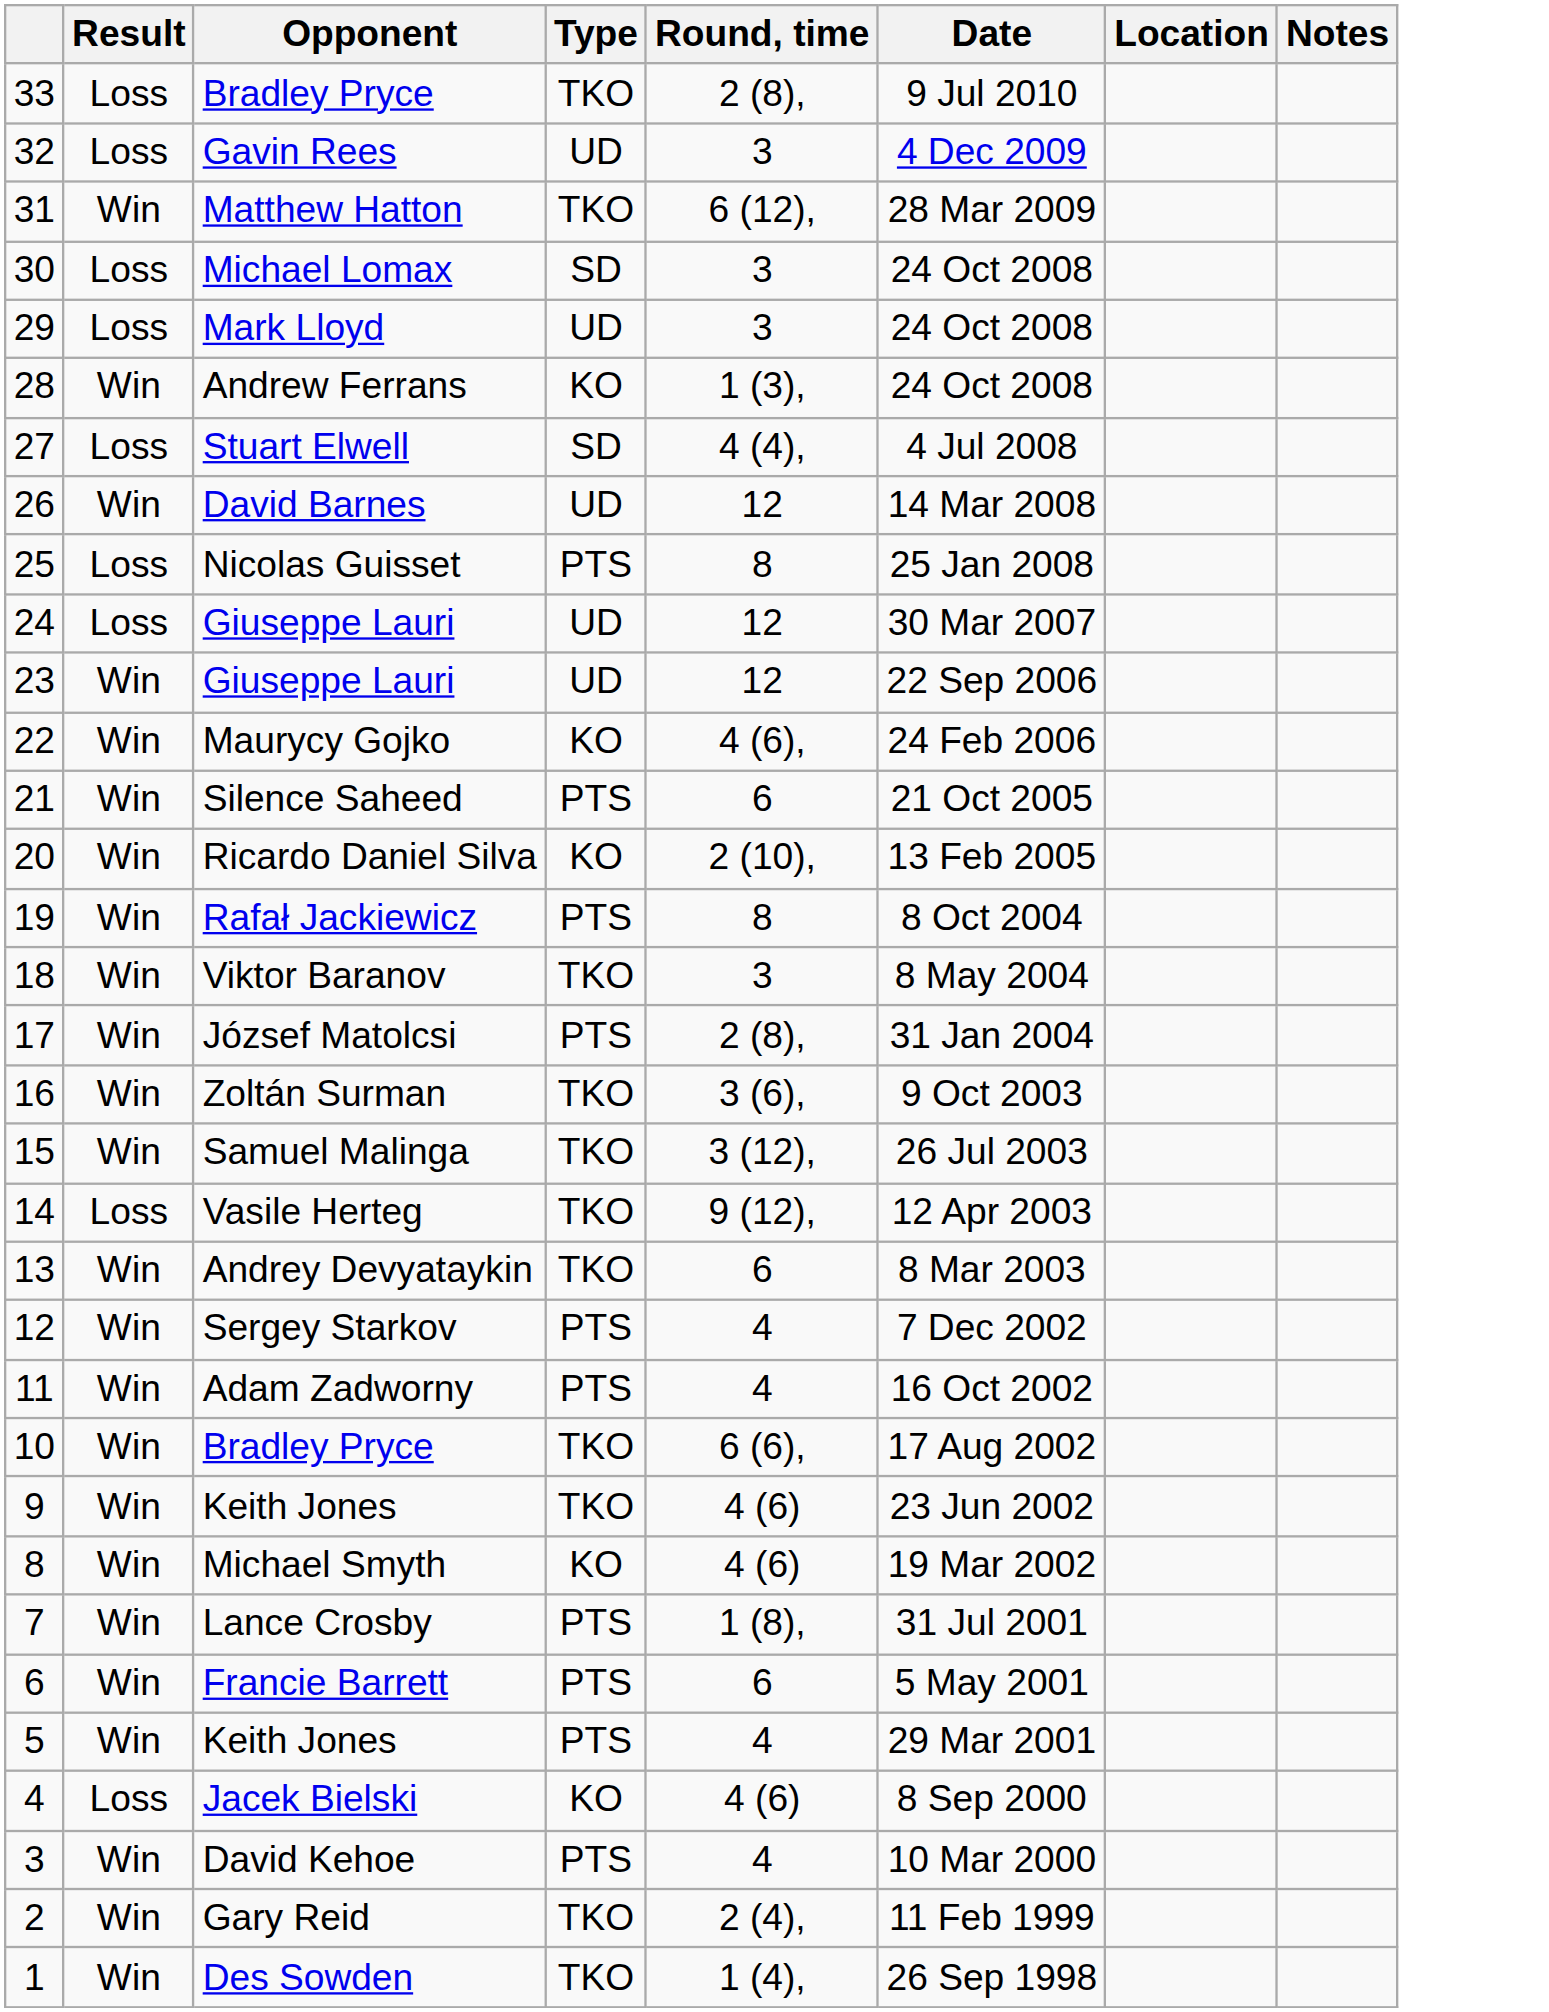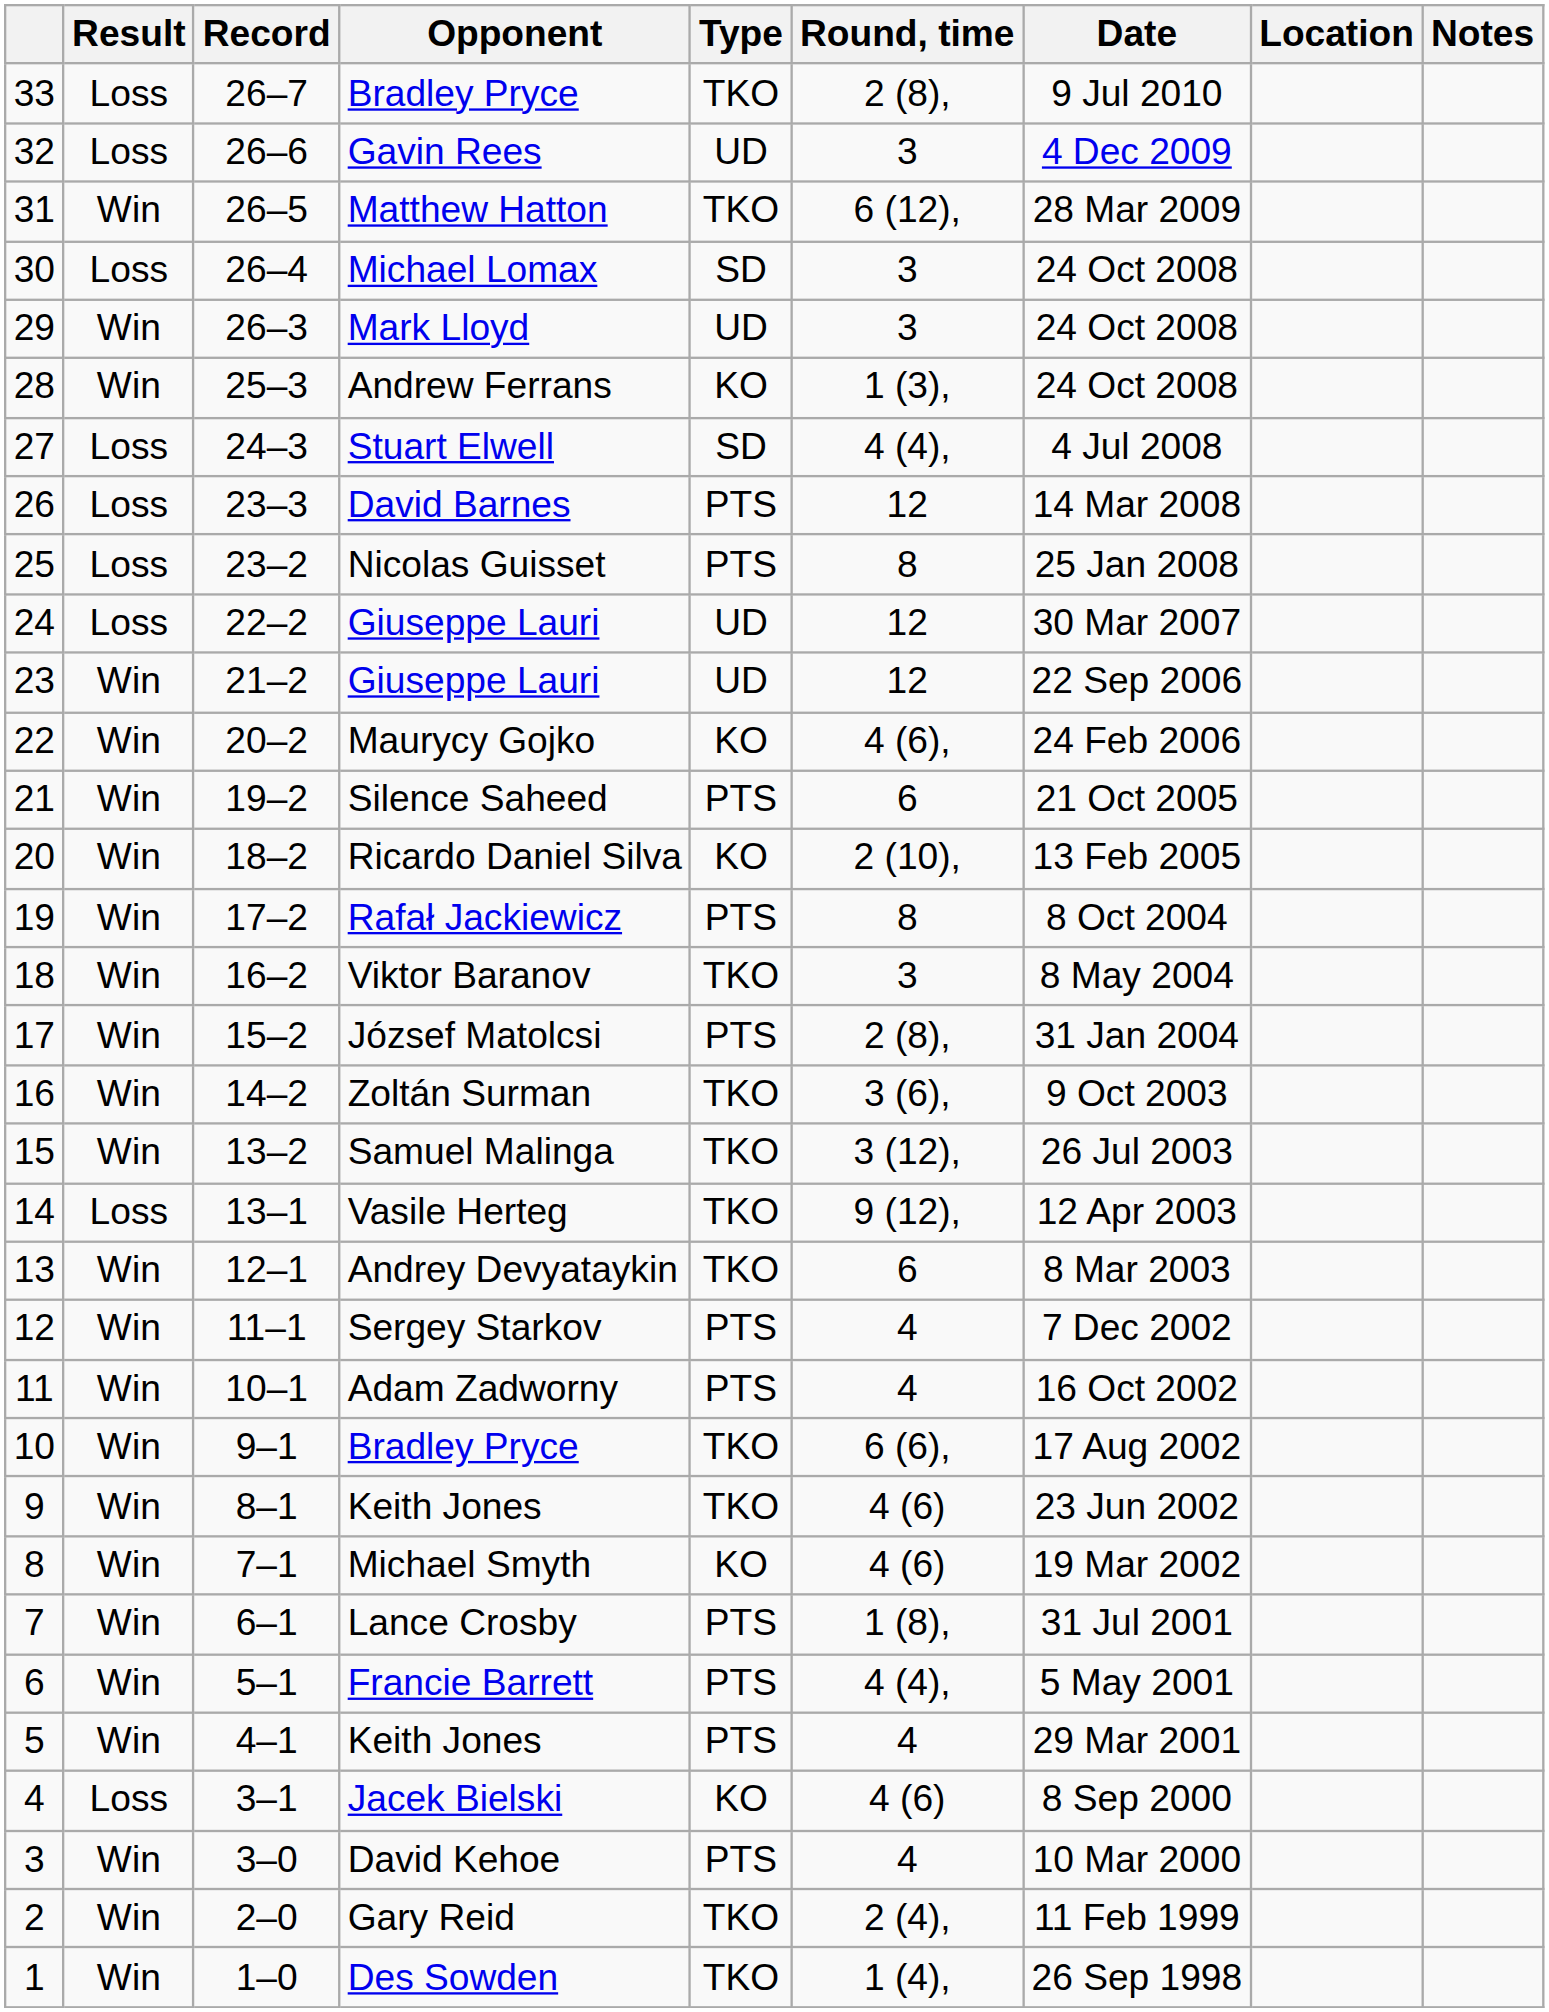+ column: Record | 26–7 | 26–6 | 26–5 | 26–4 | 26–3 | 25–3 | 24–3 | 23–3 | 23–2 | 22–2 | 21–2 | 20–2 | 19–2 | 18–2 | 17–2 | 16–2 | 15–2 | 14–2 | 13–2 | 13–1 | 12–1 | 11–1 | 10–1 | 9–1 | 8–1 | 7–1 | 6–1 | 5–1 | 4–1 | 3–1 | 3–0 | 2–0 | 1–0
Mark Lloyd | Result: Loss -> Win
David Barnes | Result: Win -> Loss
David Barnes | Type: UD -> PTS
Francie Barrett | Round, time: 6 -> 4 (4),
